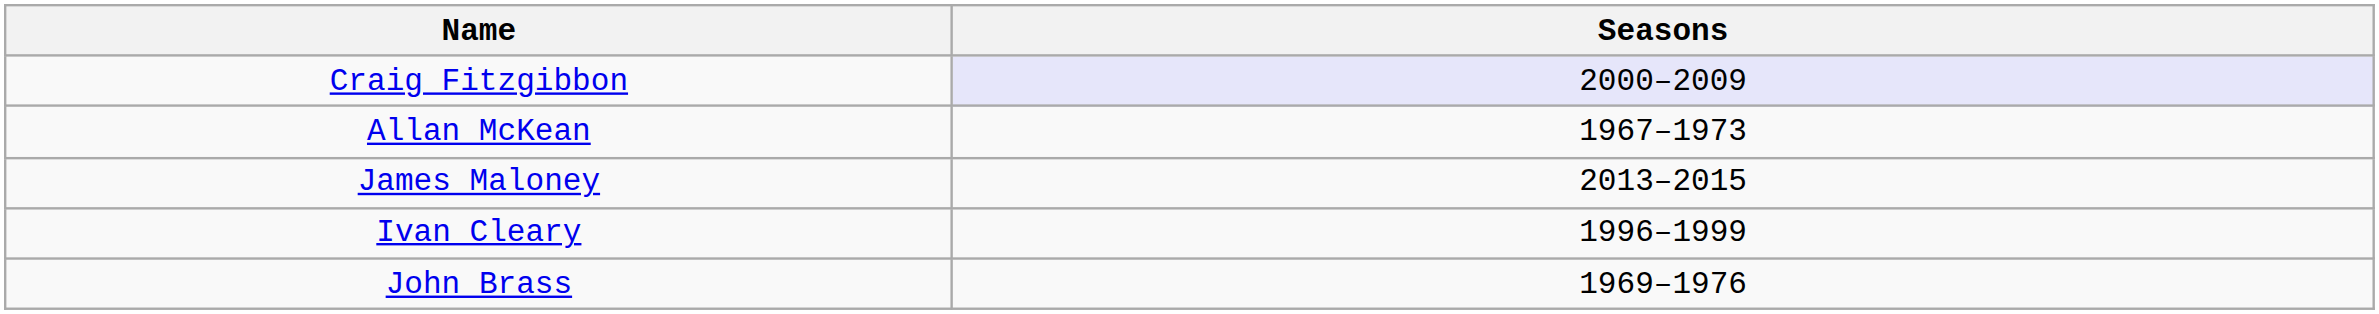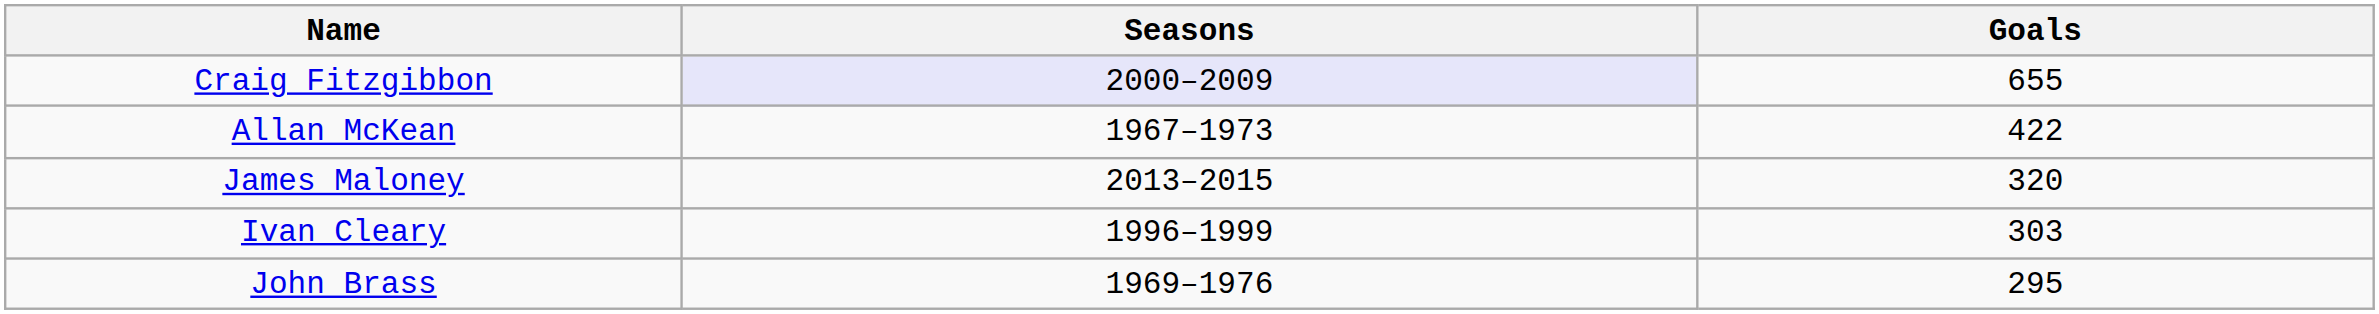+ column: Goals | 655 | 422 | 320 | 303 | 295
